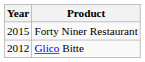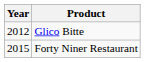rows swapped: Glico Bitte <-> Forty Niner Restaurant
